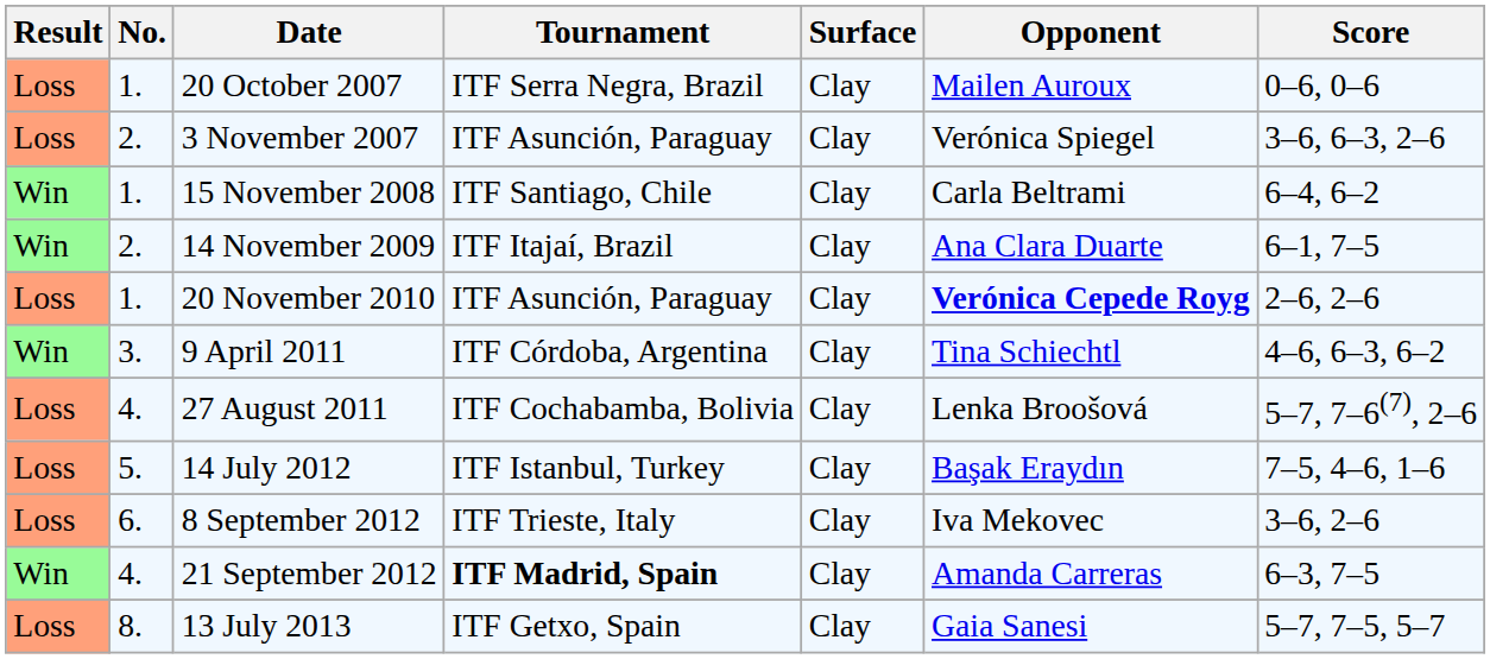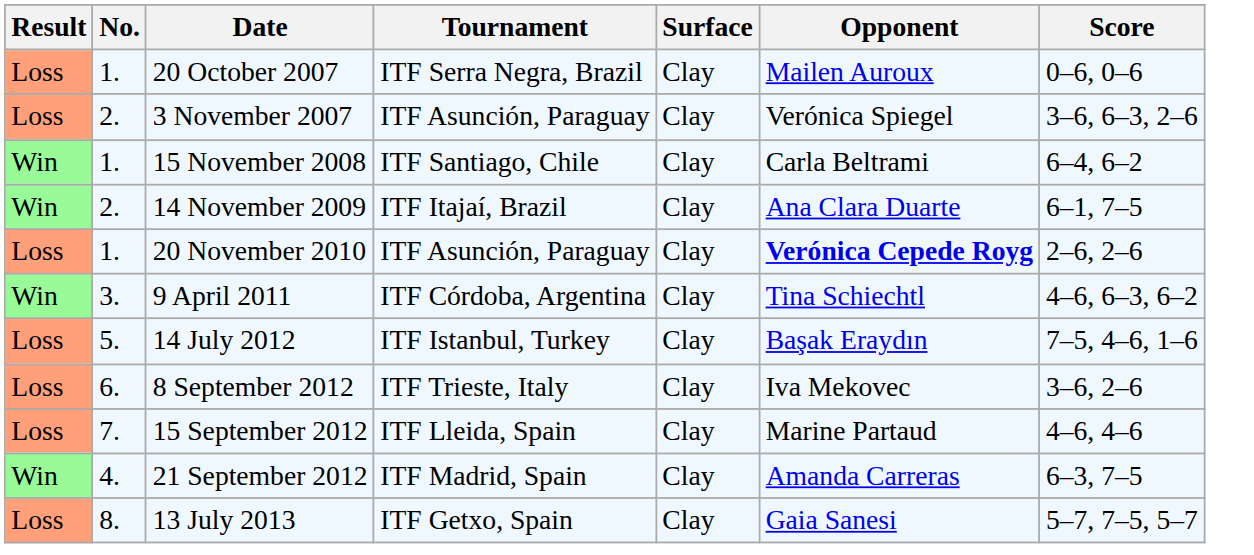- row: Loss | 4. | 27 August 2011 | ITF Cochabamba, Bolivia | Clay | Lenka Broošová | 5–7, 7–6(7), 2–6
+ row: Loss | 7. | 15 September 2012 | ITF Lleida, Spain | Clay | Marine Partaud | 4–6, 4–6
21 September 2012 | Tournament: bold -> normal
